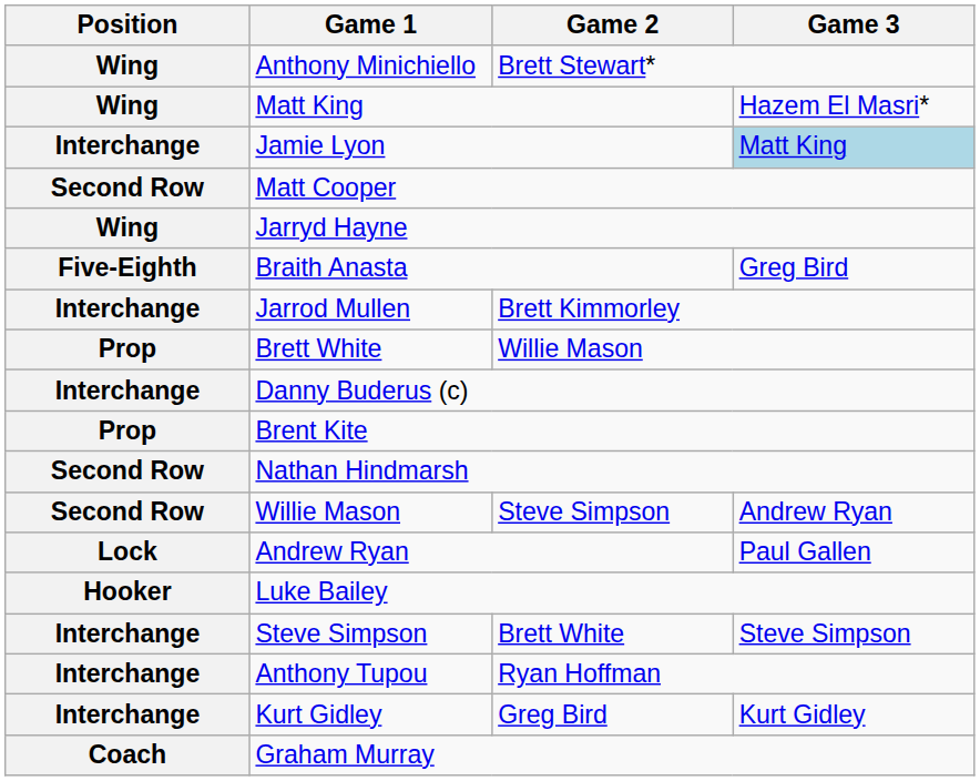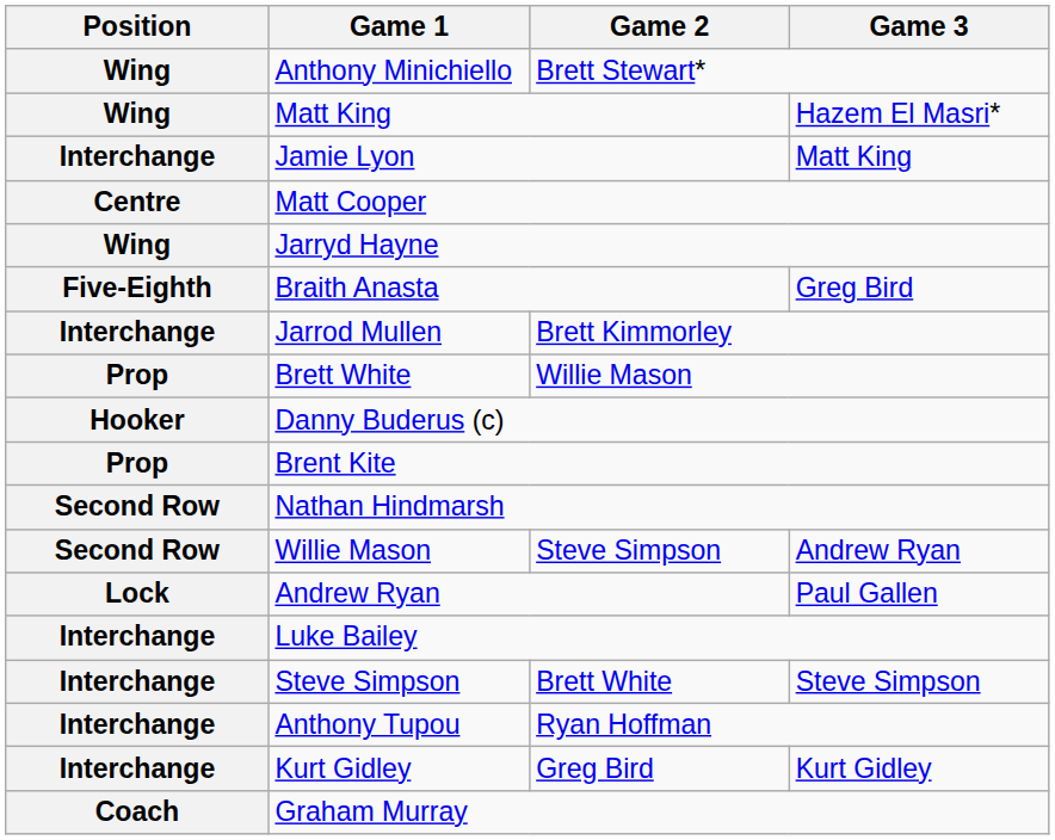Jamie Lyon | Game 3: lightblue background -> no background
Matt Cooper | Position: Second Row -> Centre
Danny Buderus (c) | Position: Interchange -> Hooker
Luke Bailey | Position: Hooker -> Interchange
